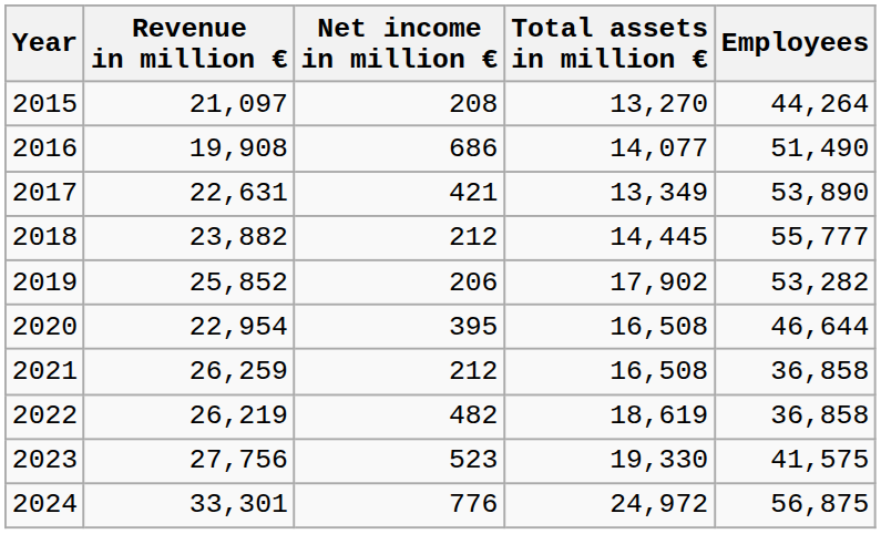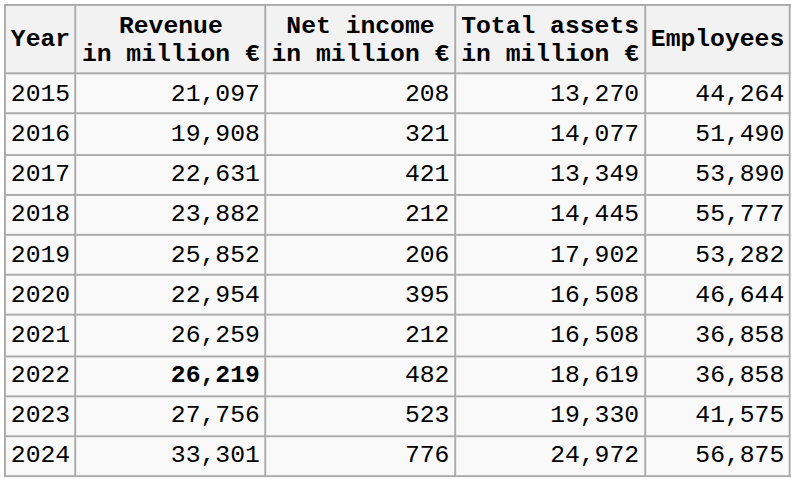2016 | Net income in million €: 686 -> 321
2022 | Revenue in million €: normal -> bold
